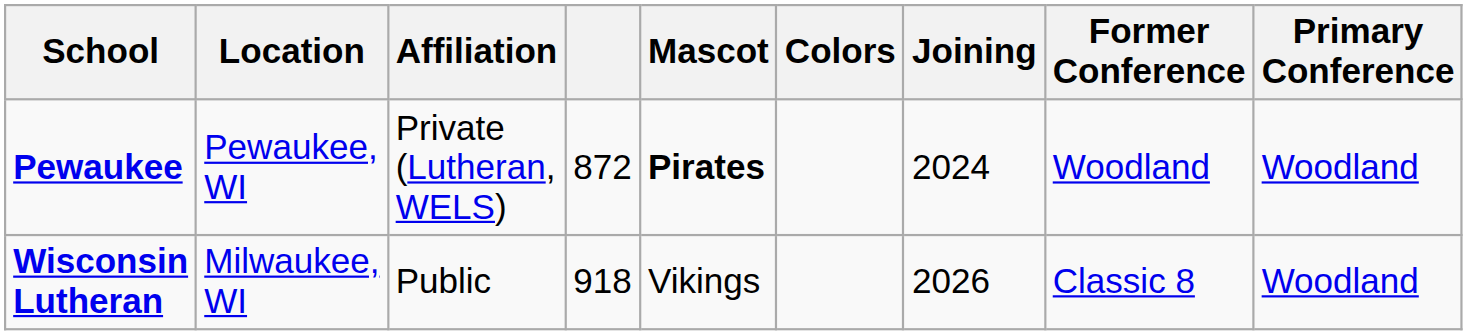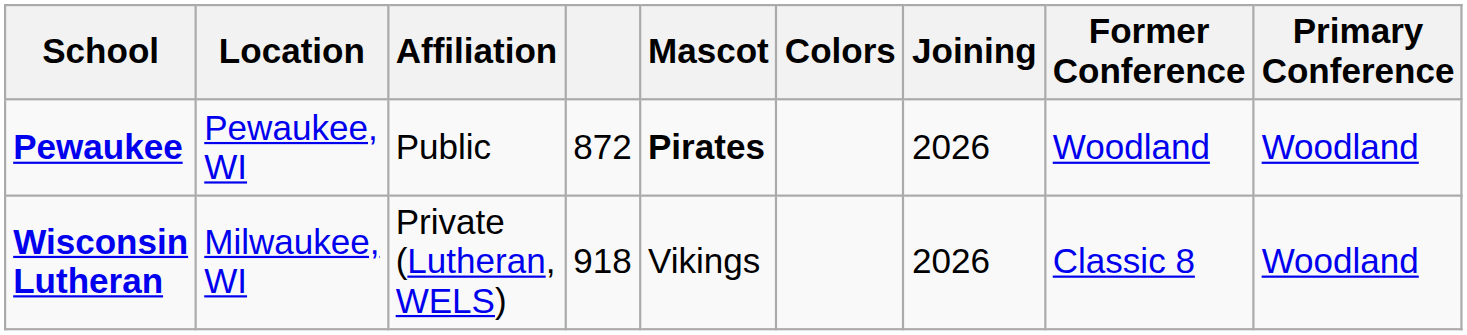Pewaukee | Affiliation: Private (Lutheran, WELS) -> Public
Pewaukee | Joining: 2024 -> 2026
Wisconsin Lutheran | Affiliation: Public -> Private (Lutheran, WELS)
